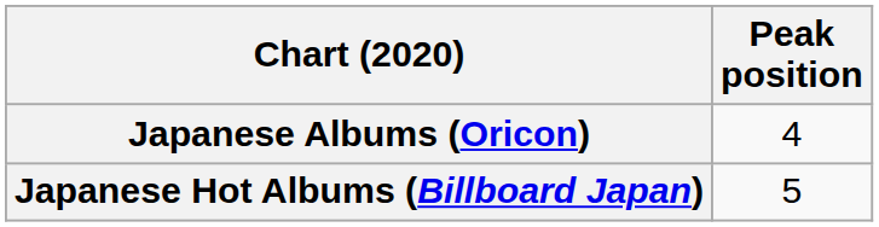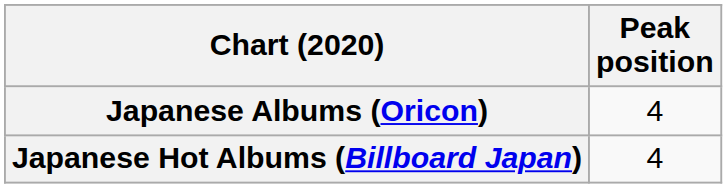Japanese Hot Albums (Billboard Japan) | Peak position: 5 -> 4
